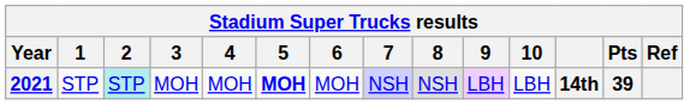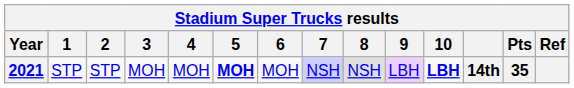2021 | 2: paleturquoise background -> no background
2021 | 10: normal -> bold
2021 | Pts: 39 -> 35
